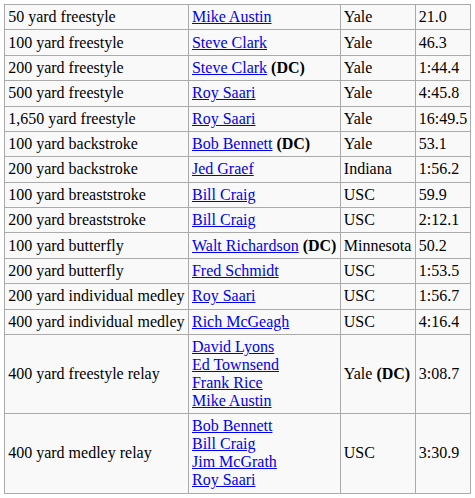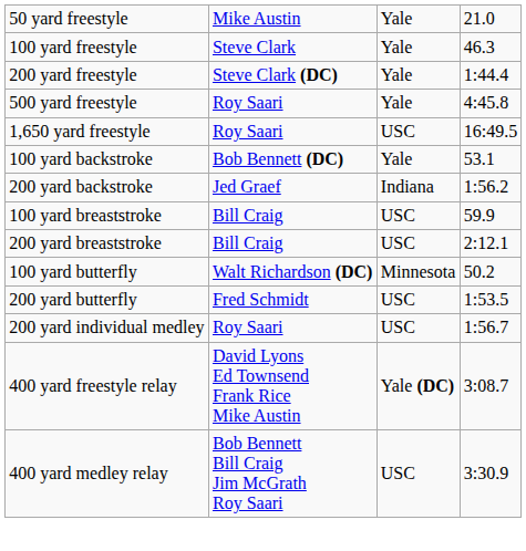1,650 yard freestyle | column 3: Yale -> USC
- row: 400 yard individual medley | Rich McGeagh | USC | 4:16.4
